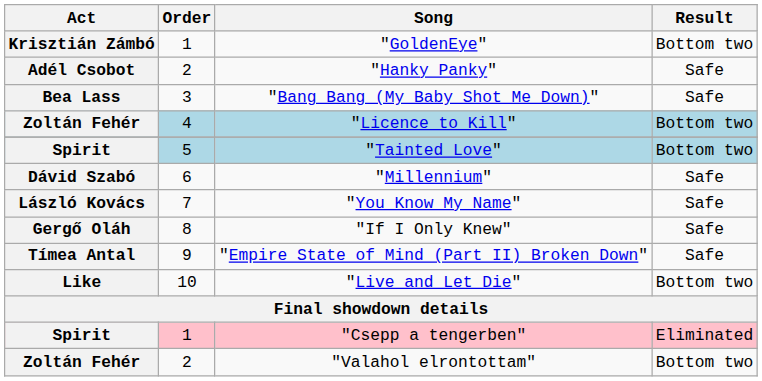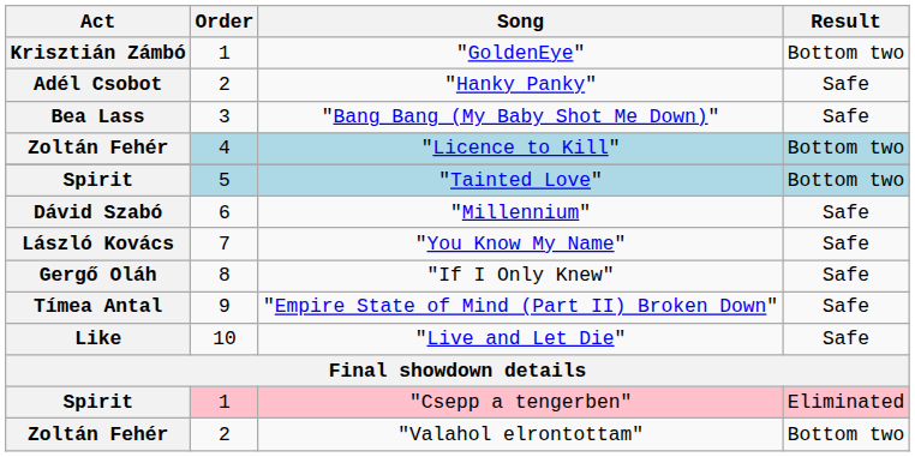"Live and Let Die" | Result: Bottom two -> Safe
